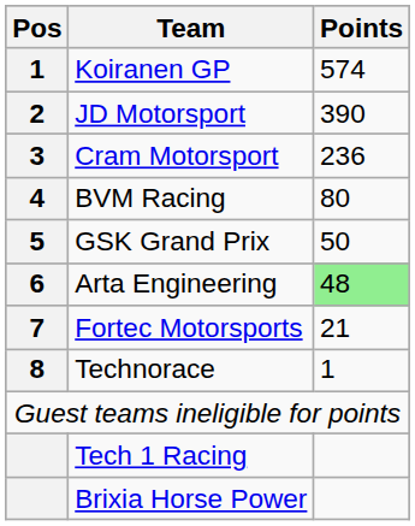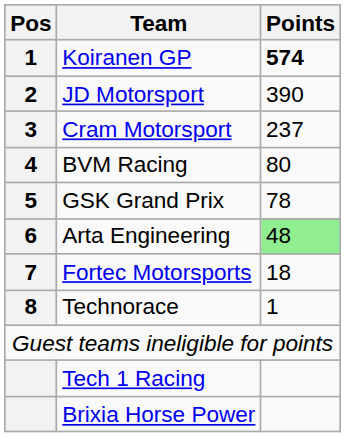Koiranen GP | Points: normal -> bold
Cram Motorsport | Points: 236 -> 237
GSK Grand Prix | Points: 50 -> 78
Fortec Motorsports | Points: 21 -> 18
